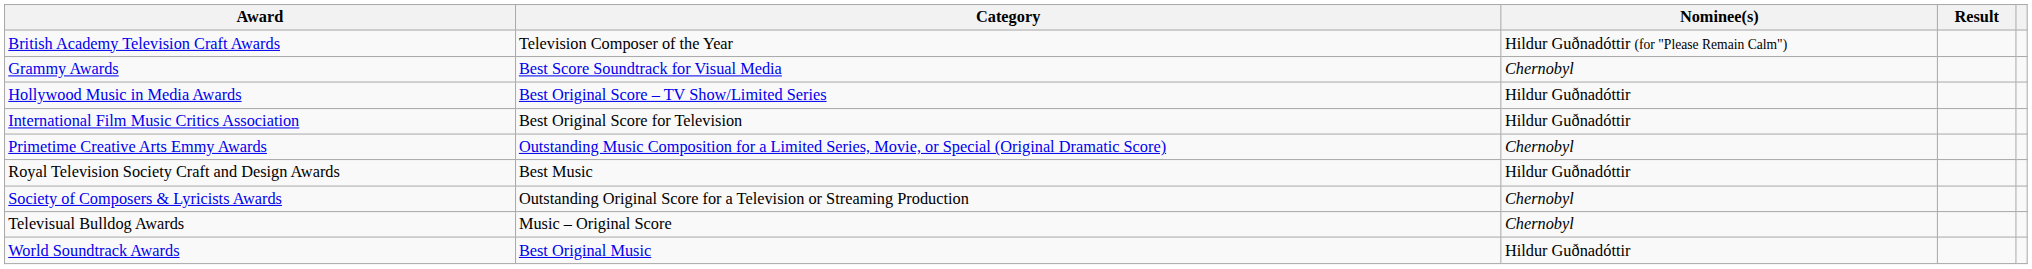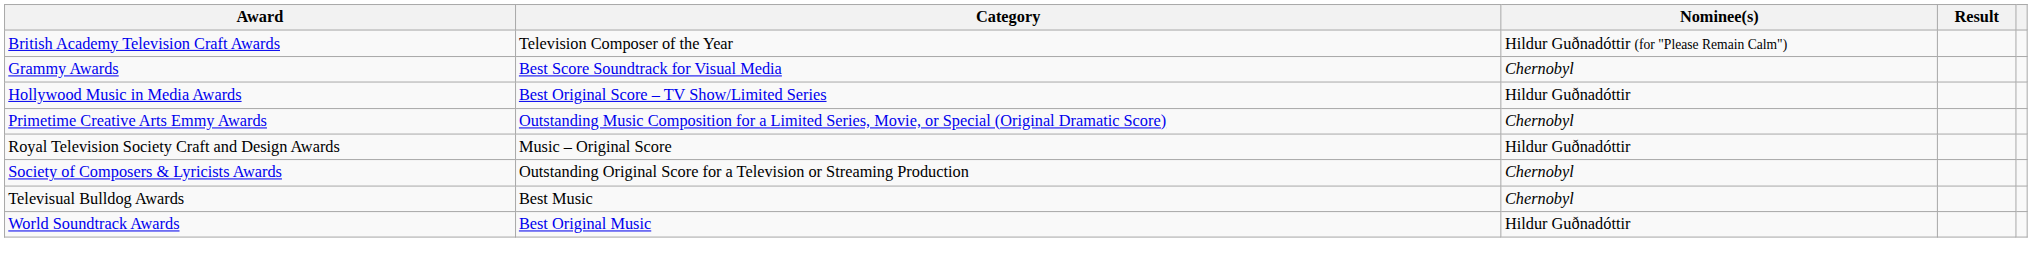- row: International Film Music Critics Association | Best Original Score for Television | Hildur Guðnadóttir
Royal Television Society Craft and Design Awards | Category: Best Music -> Music – Original Score
Televisual Bulldog Awards | Category: Music – Original Score -> Best Music
